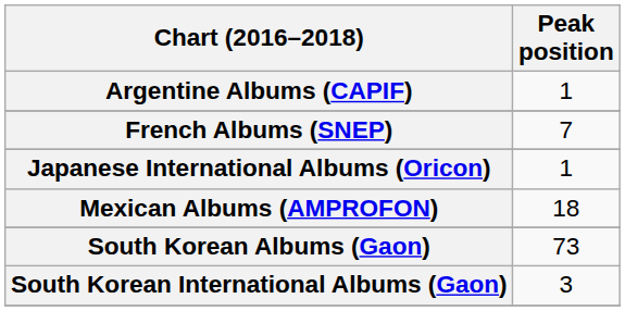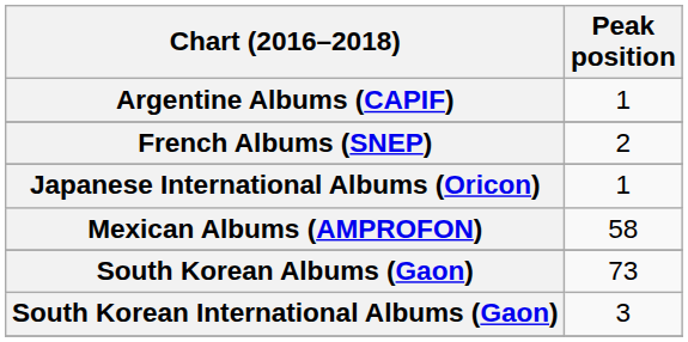French Albums (SNEP) | Peak position: 7 -> 2
Mexican Albums (AMPROFON) | Peak position: 18 -> 58
